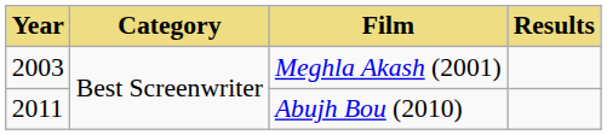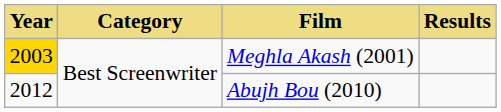Meghla Akash (2001) | Year: no background -> gold background
Abujh Bou (2010) | Year: 2011 -> 2012
